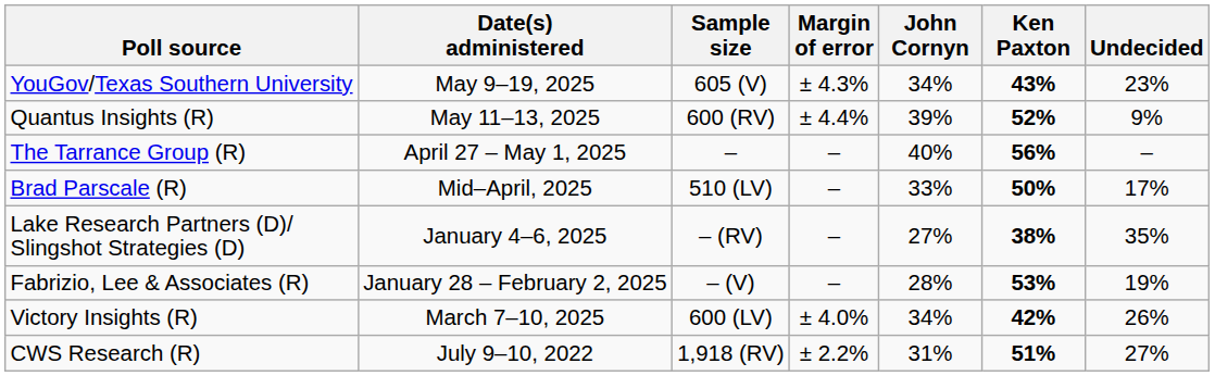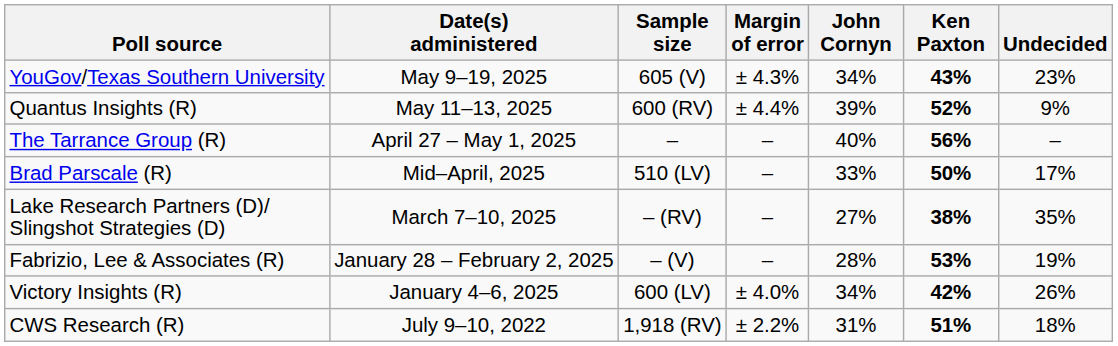Lake Research Partners (D)/ Slingshot Strategies (D) | Date(s) administered: January 4–6, 2025 -> March 7–10, 2025
Victory Insights (R) | Date(s) administered: March 7–10, 2025 -> January 4–6, 2025
CWS Research (R) | Undecided: 27% -> 18%
